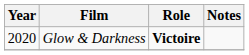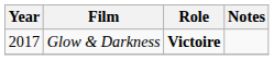Glow & Darkness | Year: 2020 -> 2017
